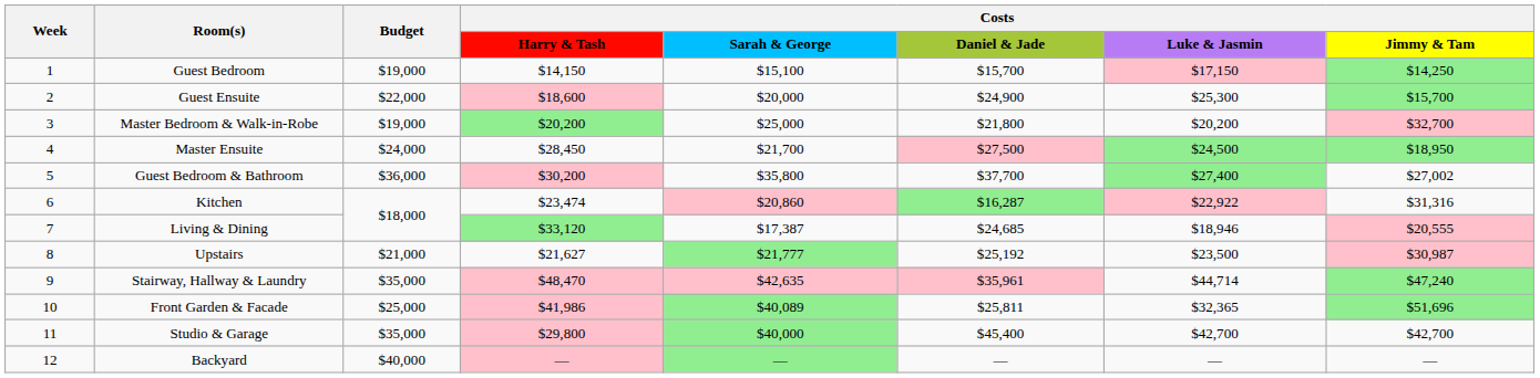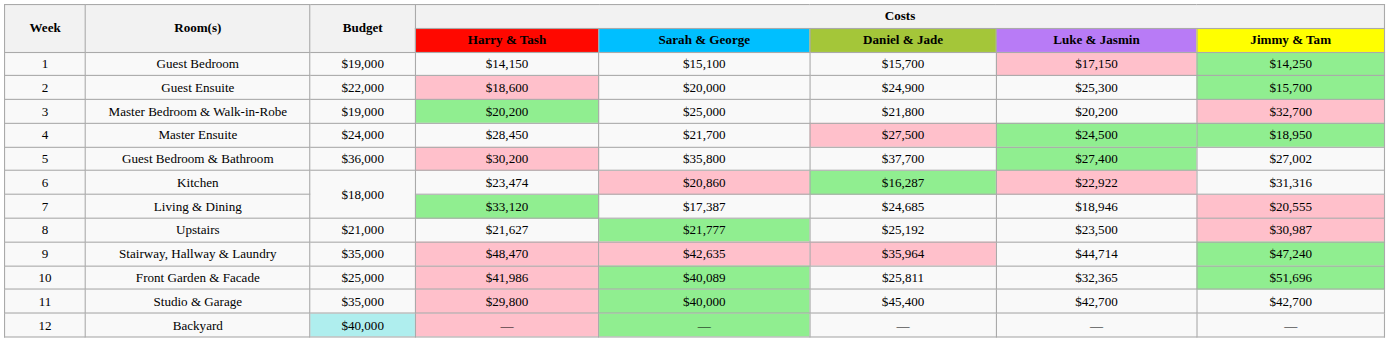Stairway, Hallway & Laundry | Costs / Daniel & Jade: $35,961 -> $35,964
Backyard | Budget: no background -> paleturquoise background
